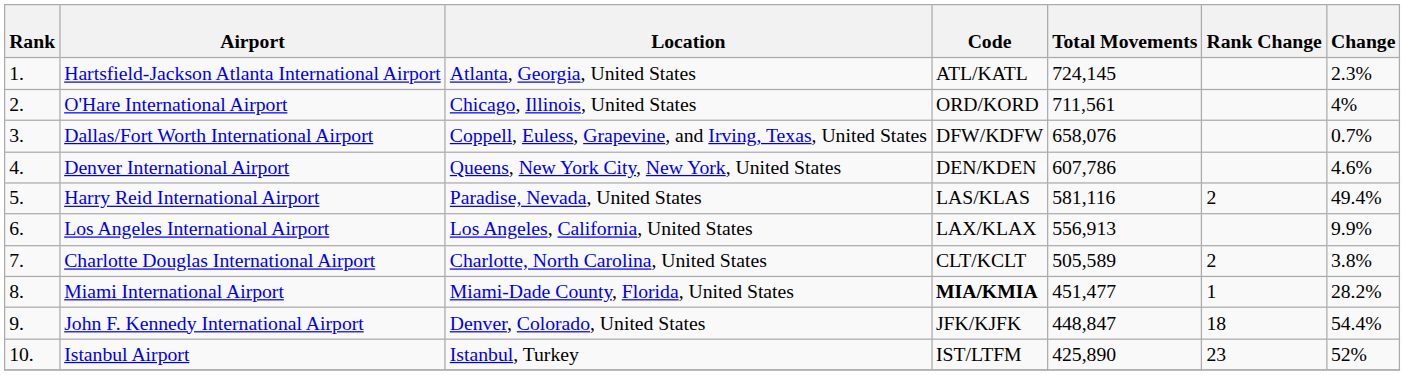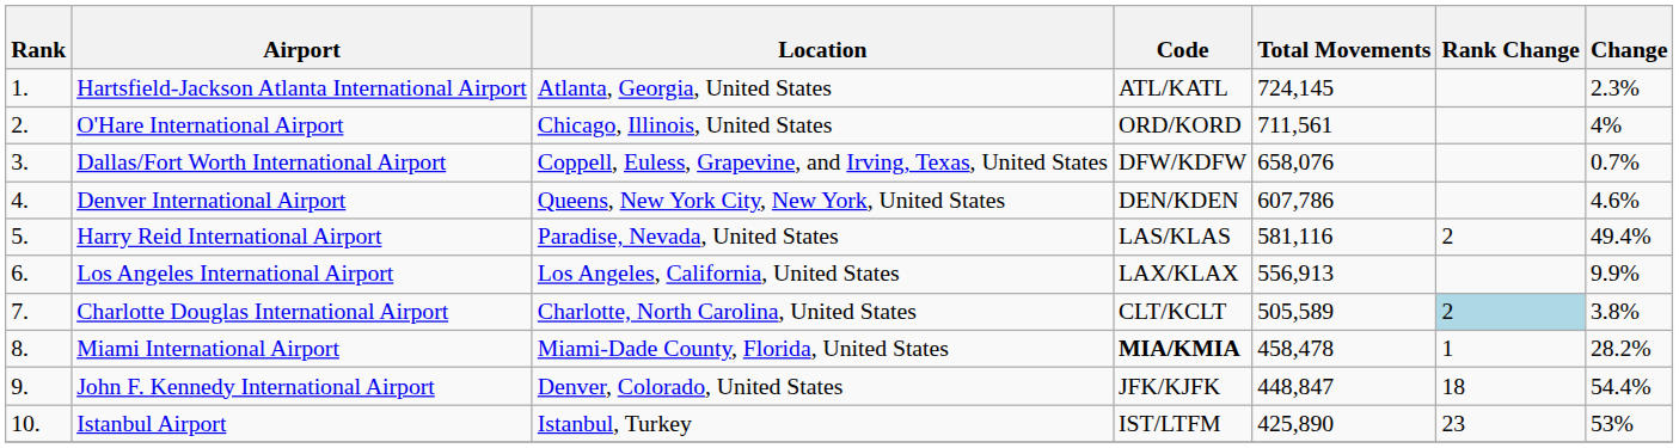Charlotte Douglas International Airport | Rank Change: no background -> lightblue background
Miami International Airport | Total Movements: 451,477 -> 458,478
Istanbul Airport | Change: 52% -> 53%
